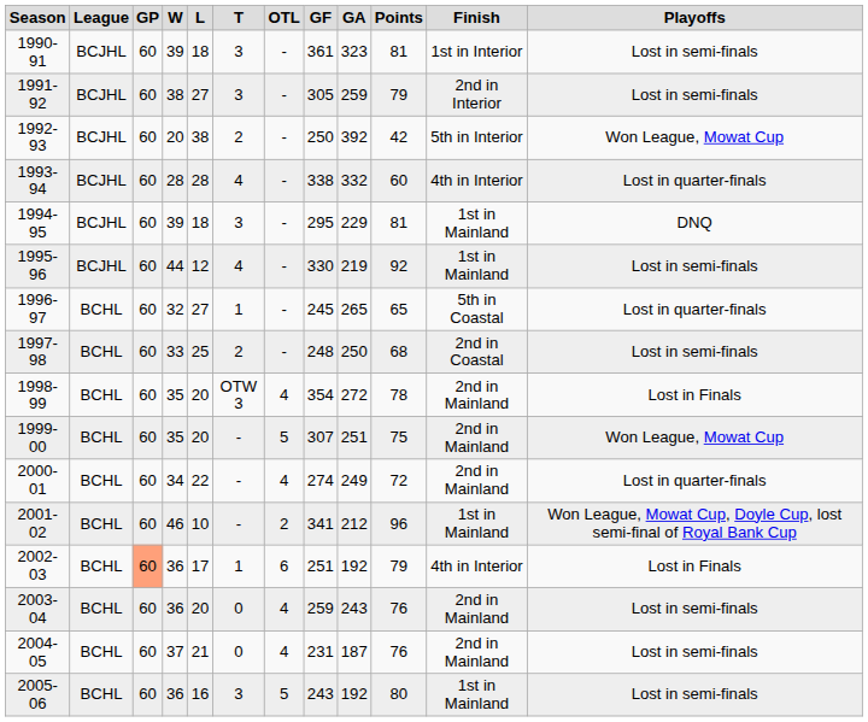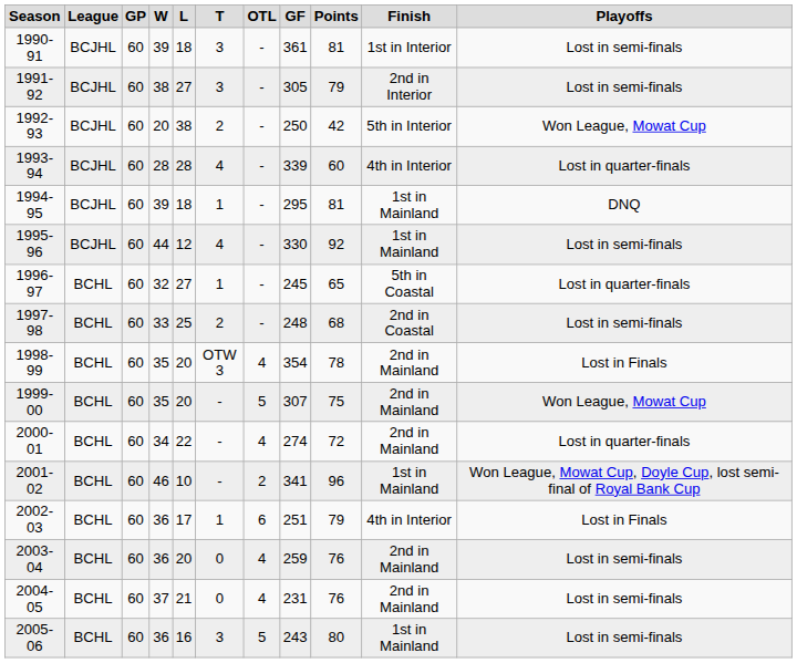- column: GA | 323 | 259 | 392 | 332 | 229 | 219 | 265 | 250 | 272 | 251 | 249 | 212 | 192 | 243 | 187 | 192
1993-94 | GF: 338 -> 339
1994-95 | T: 3 -> 1
2002-03 | GP: lightsalmon background -> no background
